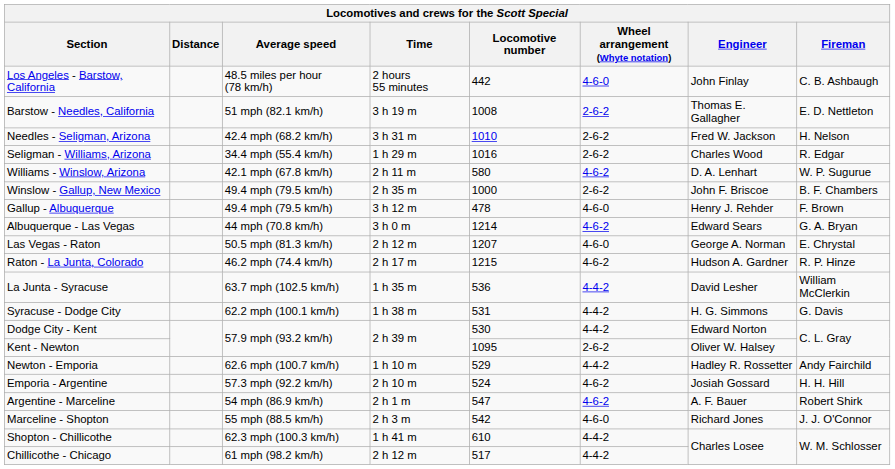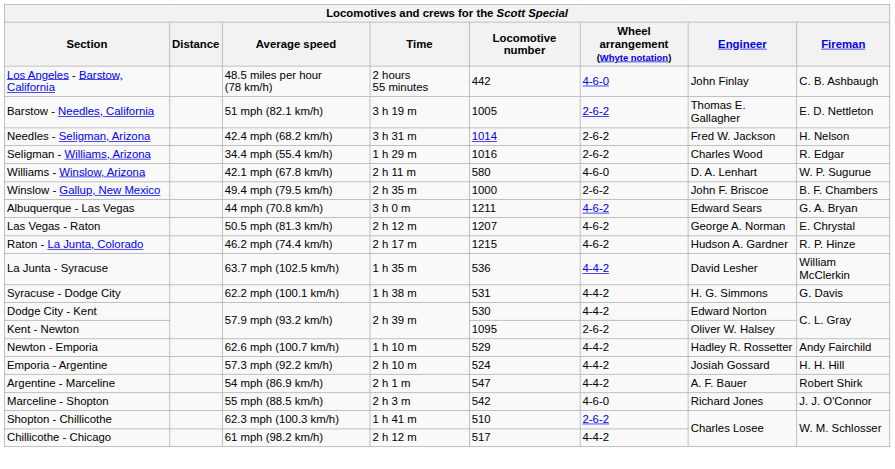Barstow - Needles, California | Locomotive number: 1008 -> 1005
Needles - Seligman, Arizona | Locomotive number: 1010 -> 1014
Williams - Winslow, Arizona | Wheel arrangement (Whyte notation): 4-6-2 -> 4-6-0
- row: Gallup - Albuquerque | 49.4 mph (79.5 km/h) | 3 h 12 m | 478 | 4-6-0 | Henry J. Rehder | F. Brown
Albuquerque - Las Vegas | Locomotive number: 1214 -> 1211
Las Vegas - Raton | Wheel arrangement (Whyte notation): 4-6-0 -> 4-6-2
Emporia - Argentine | Wheel arrangement (Whyte notation): 4-6-2 -> 4-4-2
Argentine - Marceline | Wheel arrangement (Whyte notation): 4-6-2 -> 4-4-2
Shopton - Chillicothe | Locomotive number: 610 -> 510
Shopton - Chillicothe | Wheel arrangement (Whyte notation): 4-4-2 -> 2-6-2
